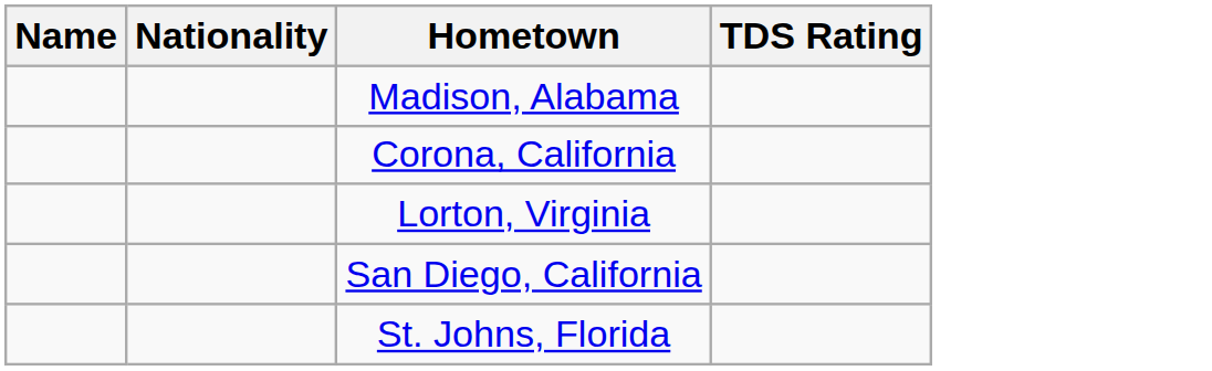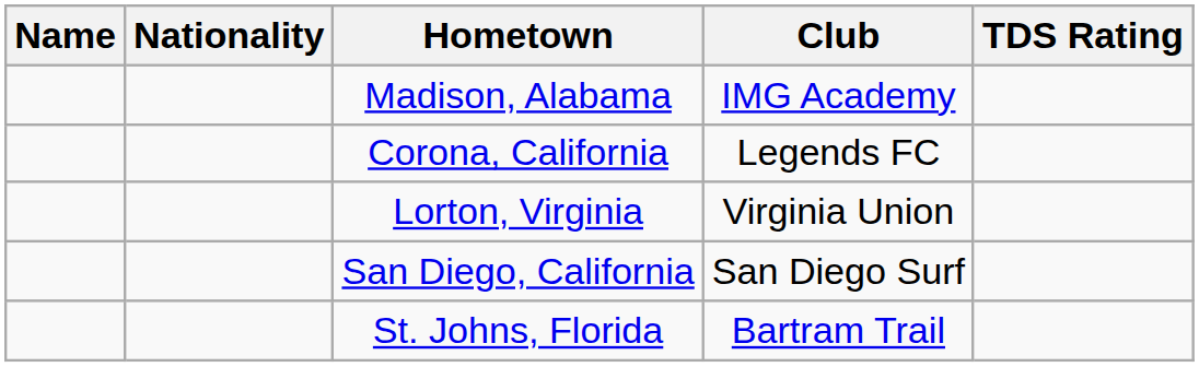+ column: Club | IMG Academy | Legends FC | Virginia Union | San Diego Surf | Bartram Trail
